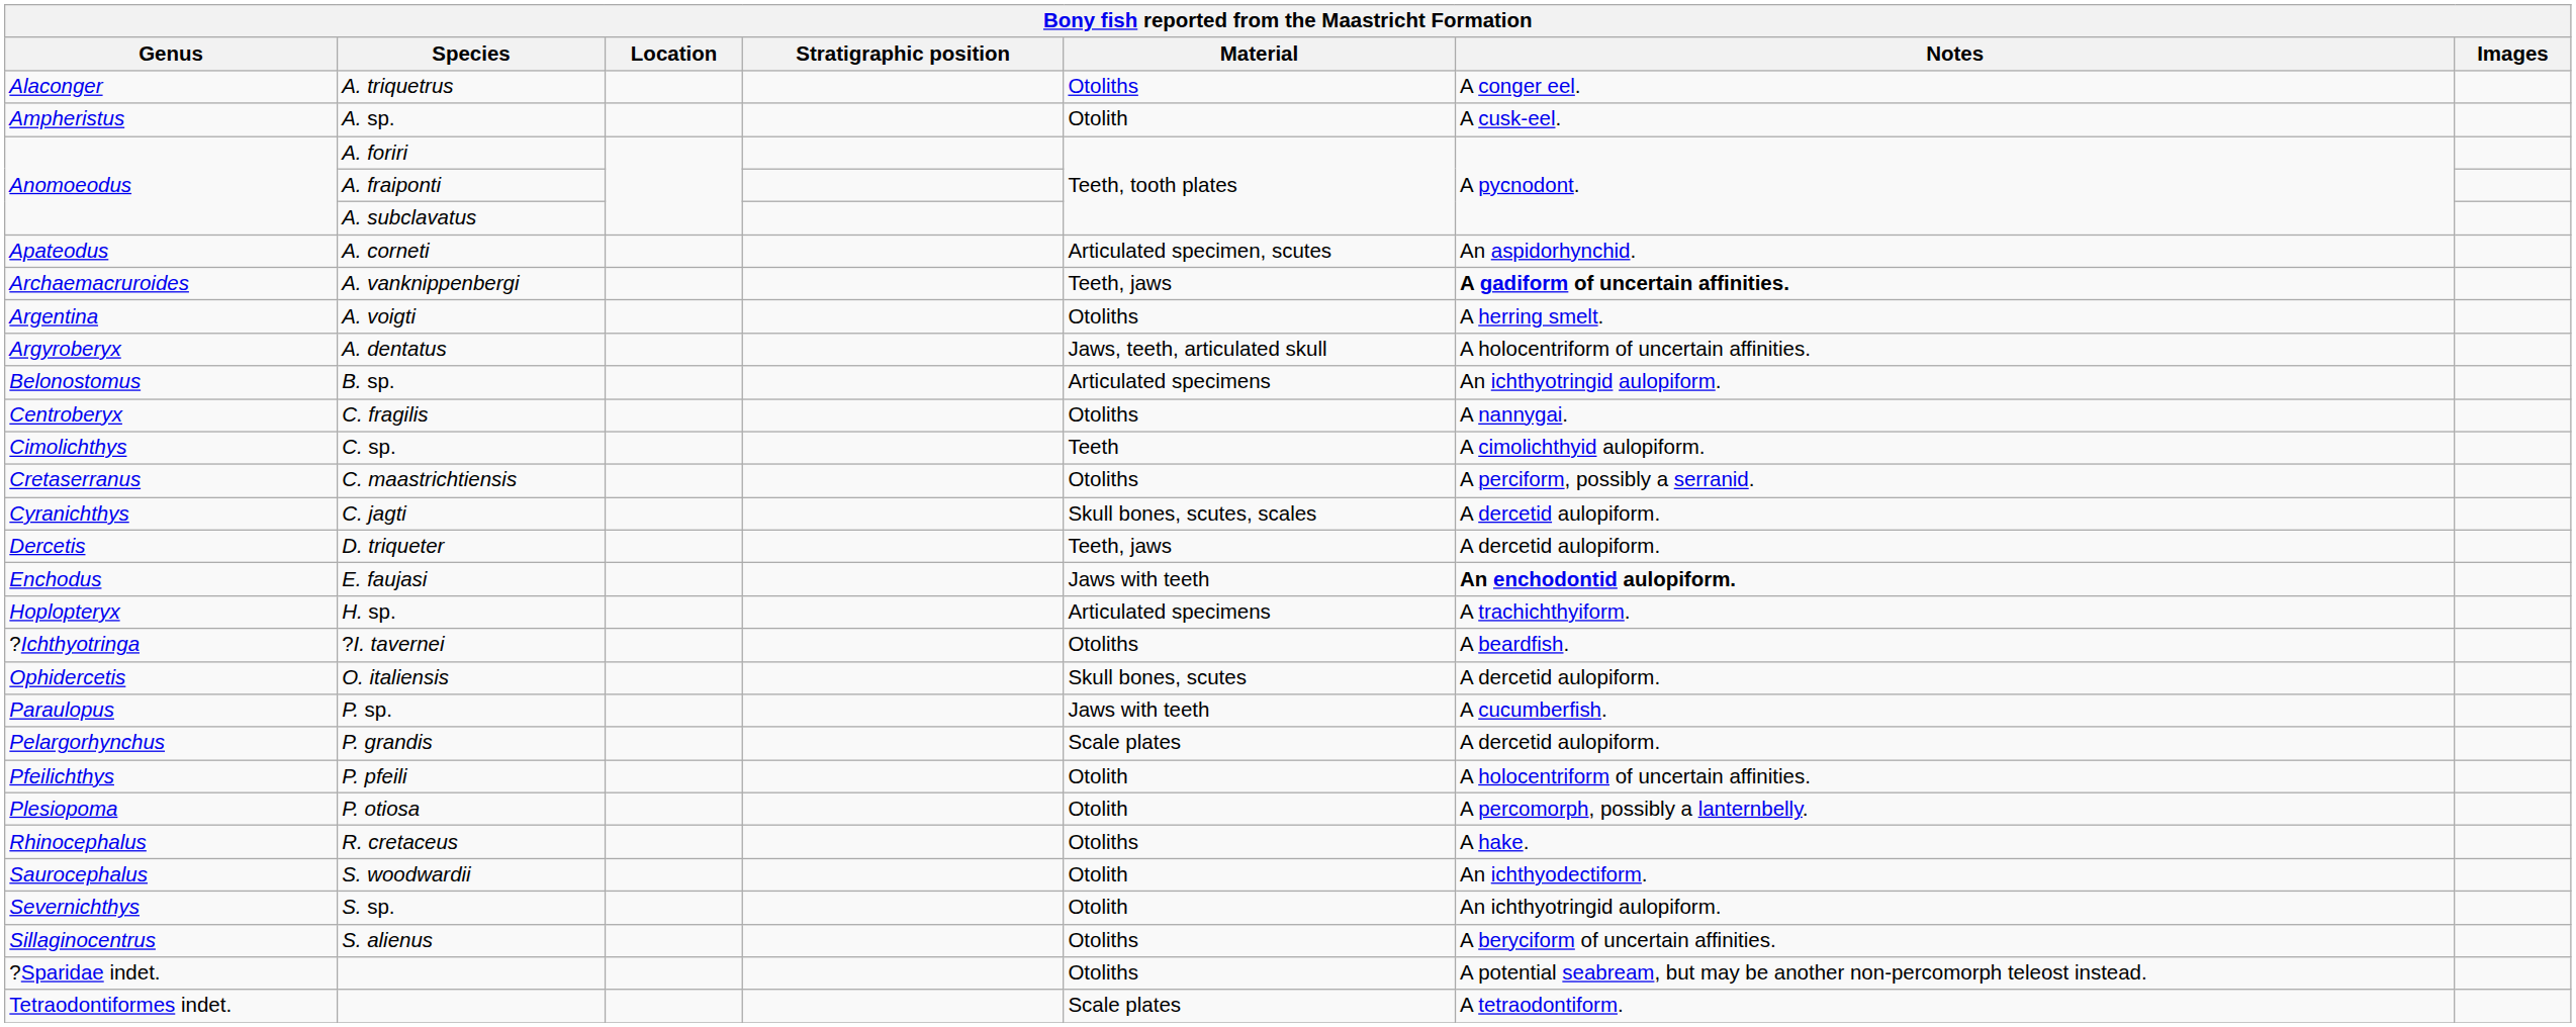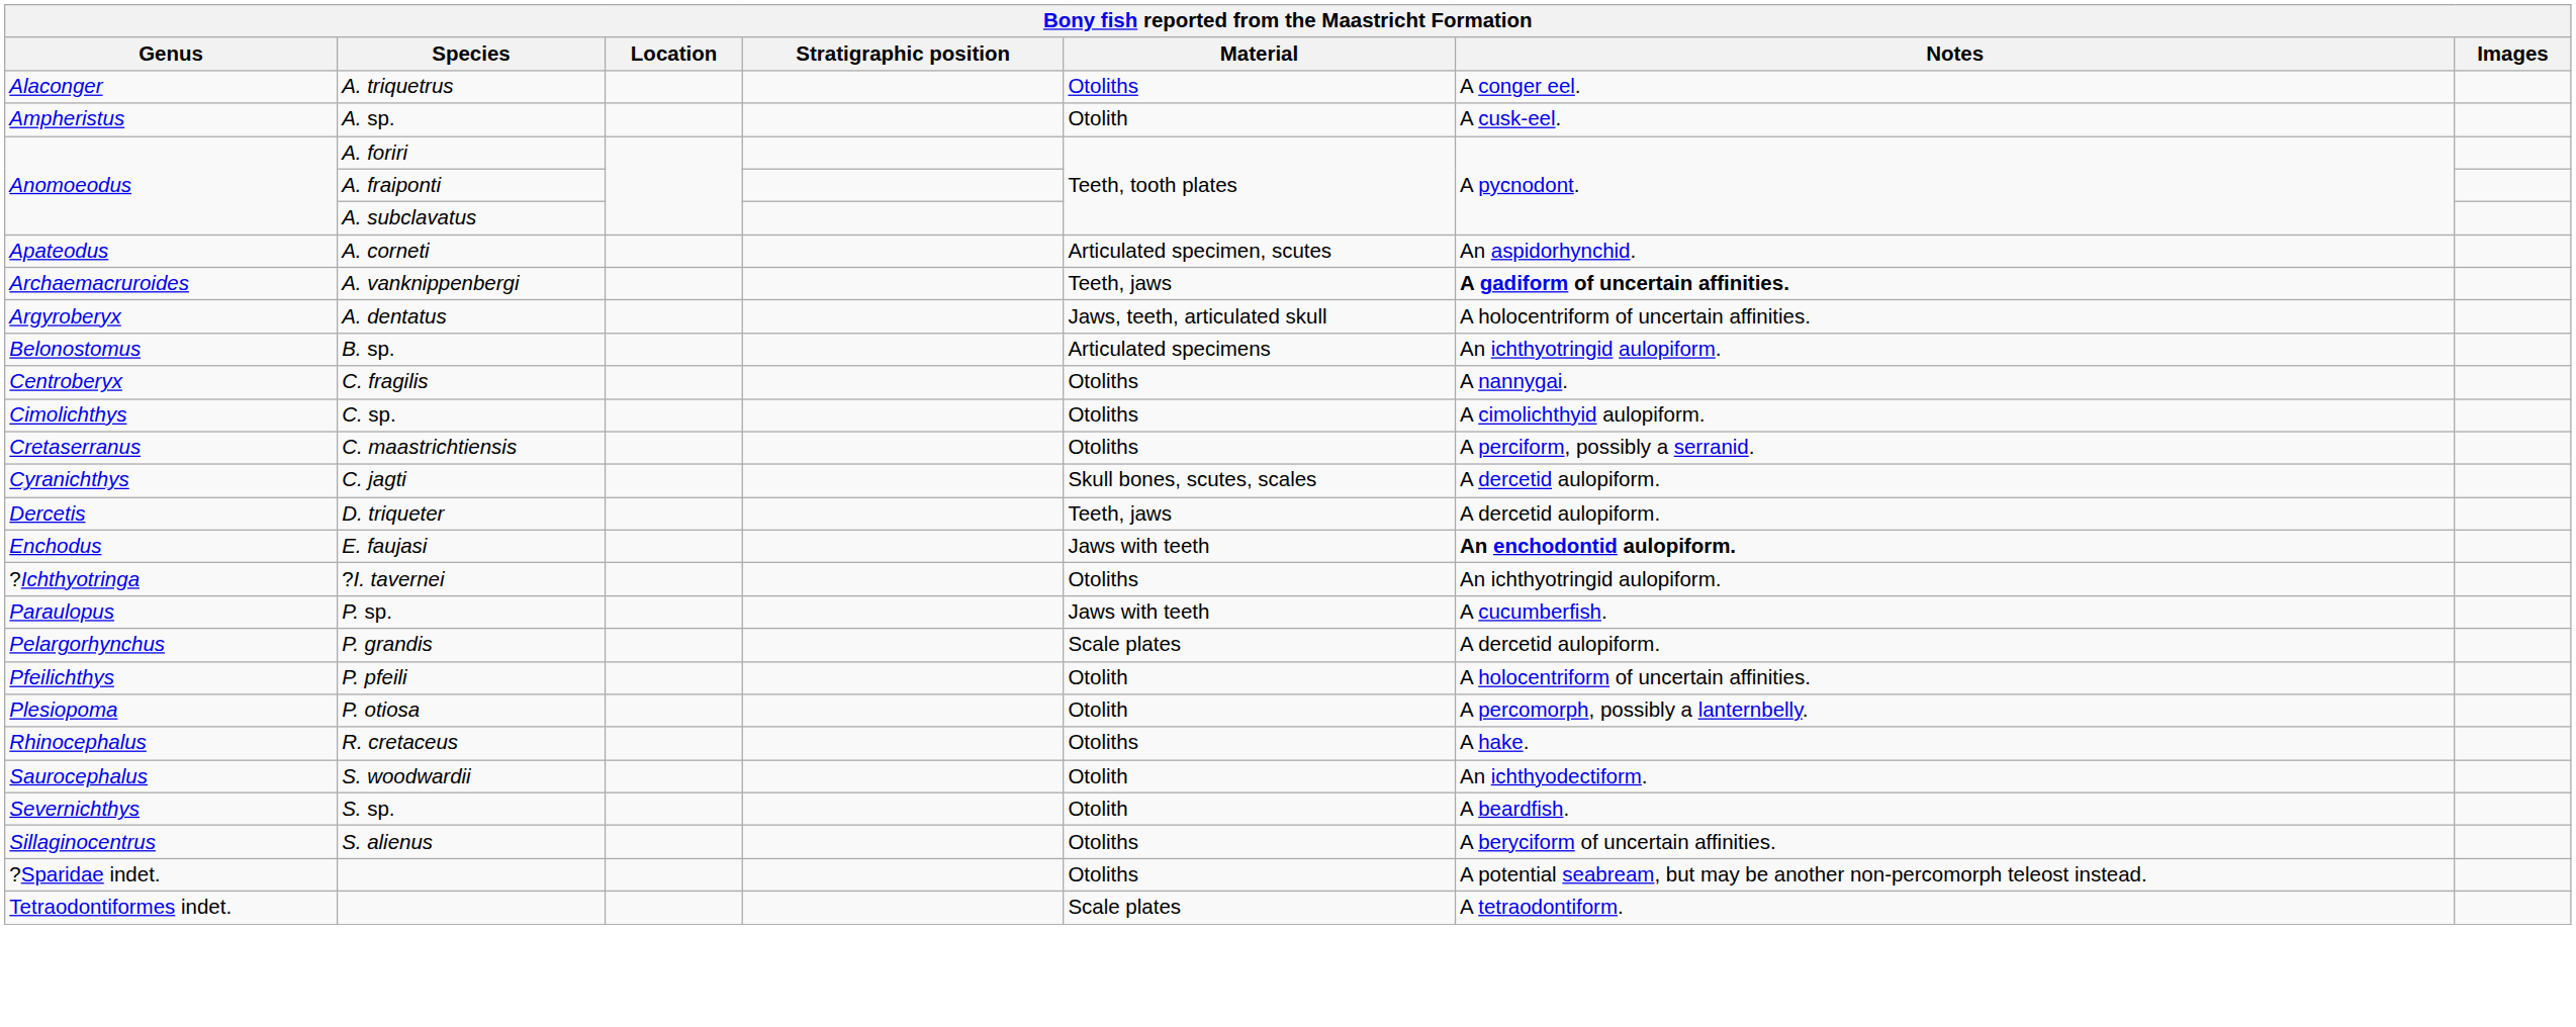- row: Argentina | A. voigti | Otoliths | A herring smelt.
C. sp. | Material: Teeth -> Otoliths
- row: Hoplopteryx | H. sp. | Articulated specimens | A trachichthyiform.
?I. tavernei | Notes: A beardfish. -> An ichthyotringid aulopiform.
- row: Ophidercetis | O. italiensis | Skull bones, scutes | A dercetid aulopiform.
S. sp. | Notes: An ichthyotringid aulopiform. -> A beardfish.
